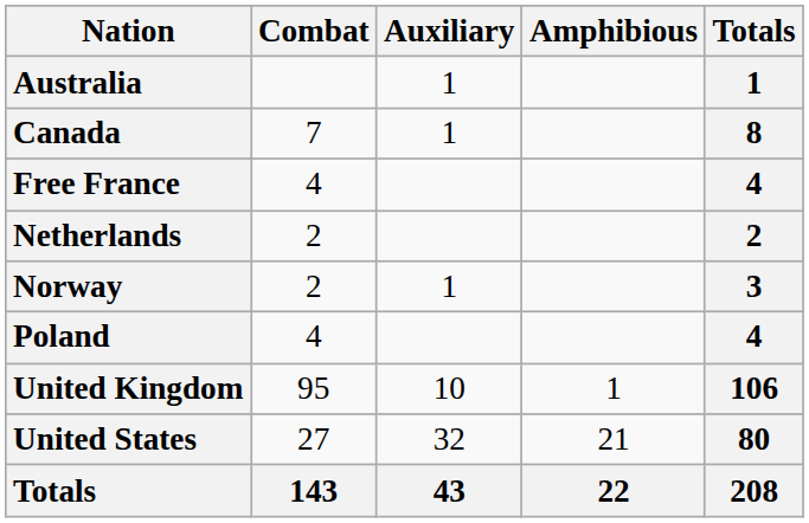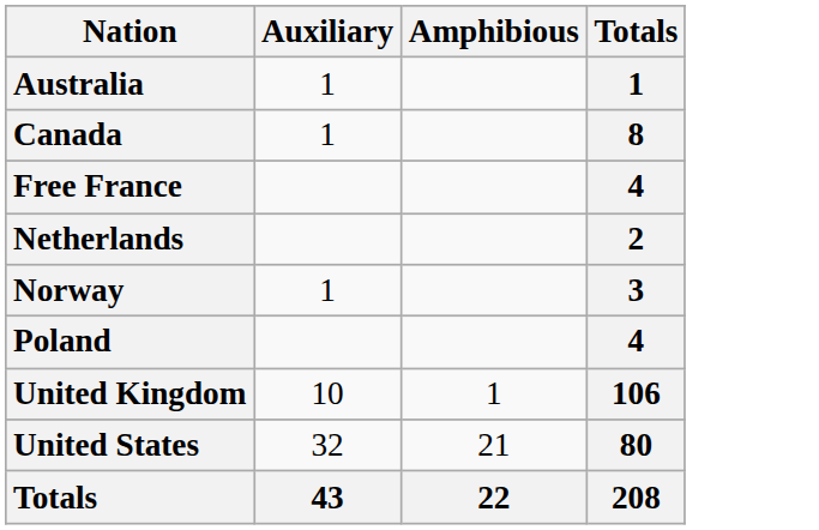- column: Combat | 7 | 4 | 2 | 2 | 4 | 95 | 27 | 143
